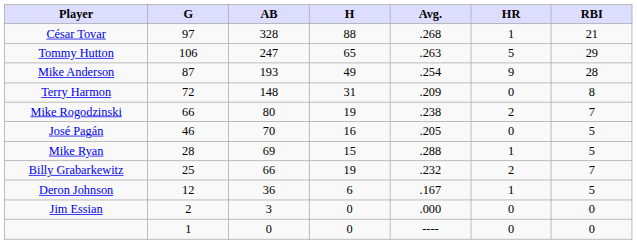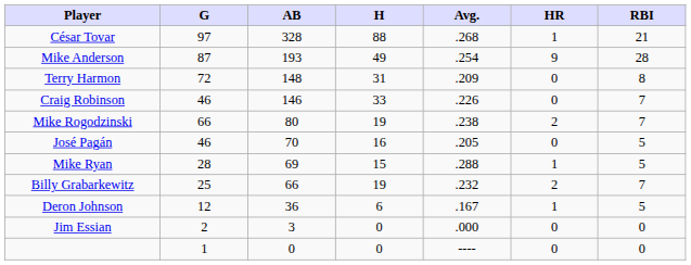- row: Tommy Hutton | 106 | 247 | 65 | .263 | 5 | 29
+ row: Craig Robinson | 46 | 146 | 33 | .226 | 0 | 7
